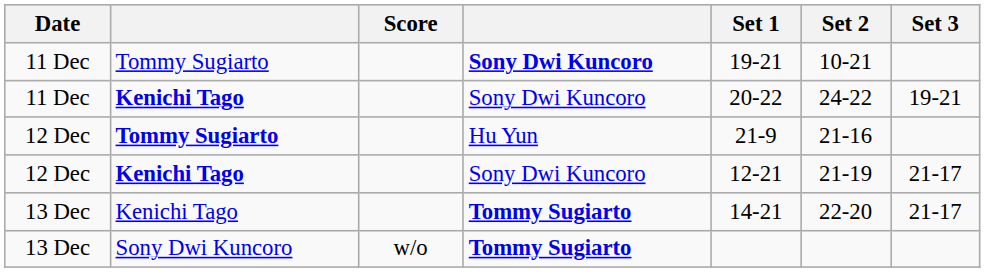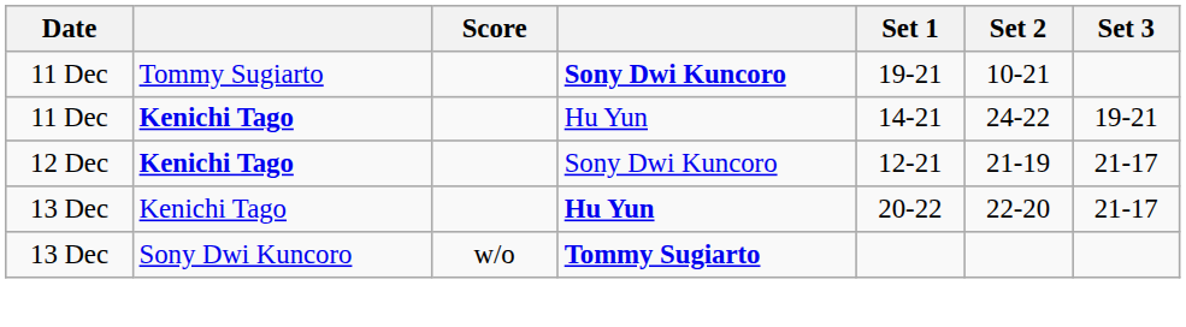11 Dec / Kenichi Tago | column 4: Sony Dwi Kuncoro -> Hu Yun
11 Dec / Kenichi Tago | Set 1: 20-22 -> 14-21
- row: 12 Dec | Tommy Sugiarto | Hu Yun | 21-9 | 21-16
13 Dec / Kenichi Tago | column 4: Tommy Sugiarto -> Hu Yun
13 Dec / Kenichi Tago | Set 1: 14-21 -> 20-22
